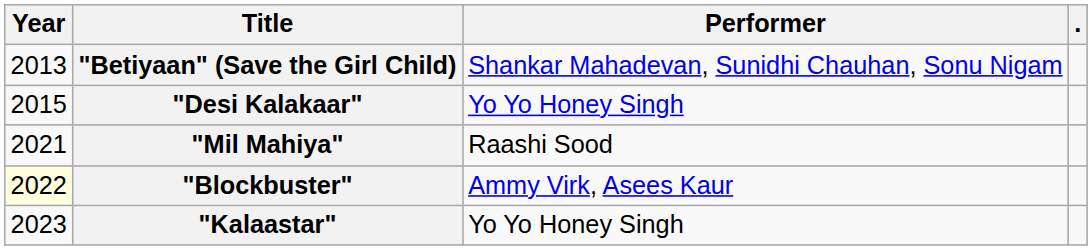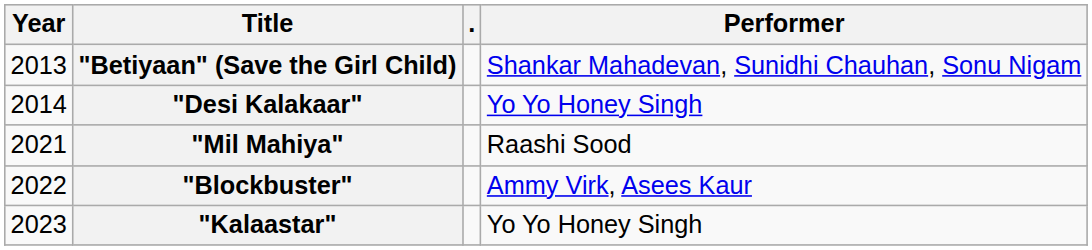columns swapped: Performer <-> .
"Desi Kalakaar" | Year: 2015 -> 2014
"Blockbuster" | Year: lightyellow background -> no background
